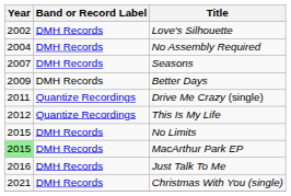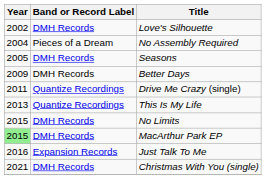No Assembly Required | Band or Record Label: DMH Records -> Pieces of a Dream
Seasons | Year: 2007 -> 2005
This Is My Life | Year: 2012 -> 2013
Just Talk To Me | Band or Record Label: DMH Records -> Expansion Records
